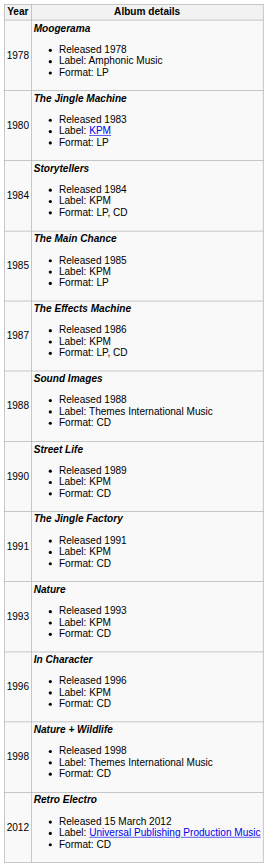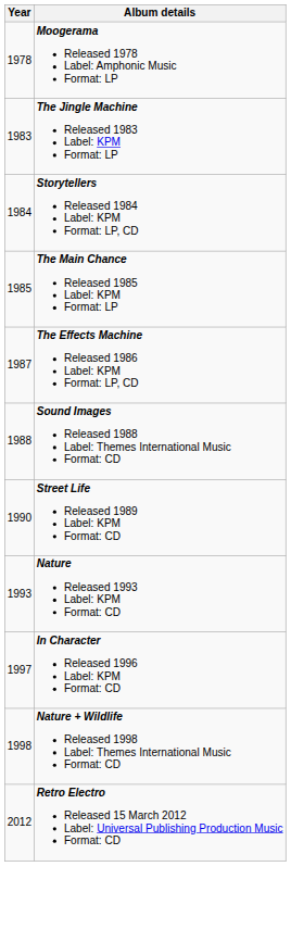The Jingle Machine Released 1983 Label: KPM Format: LP | Year: 1980 -> 1983
- row: 1991 | The Jingle Factory Released 1991 Label: KPM Format: CD
In Character Released 1996 Label: KPM Format: CD | Year: 1996 -> 1997
